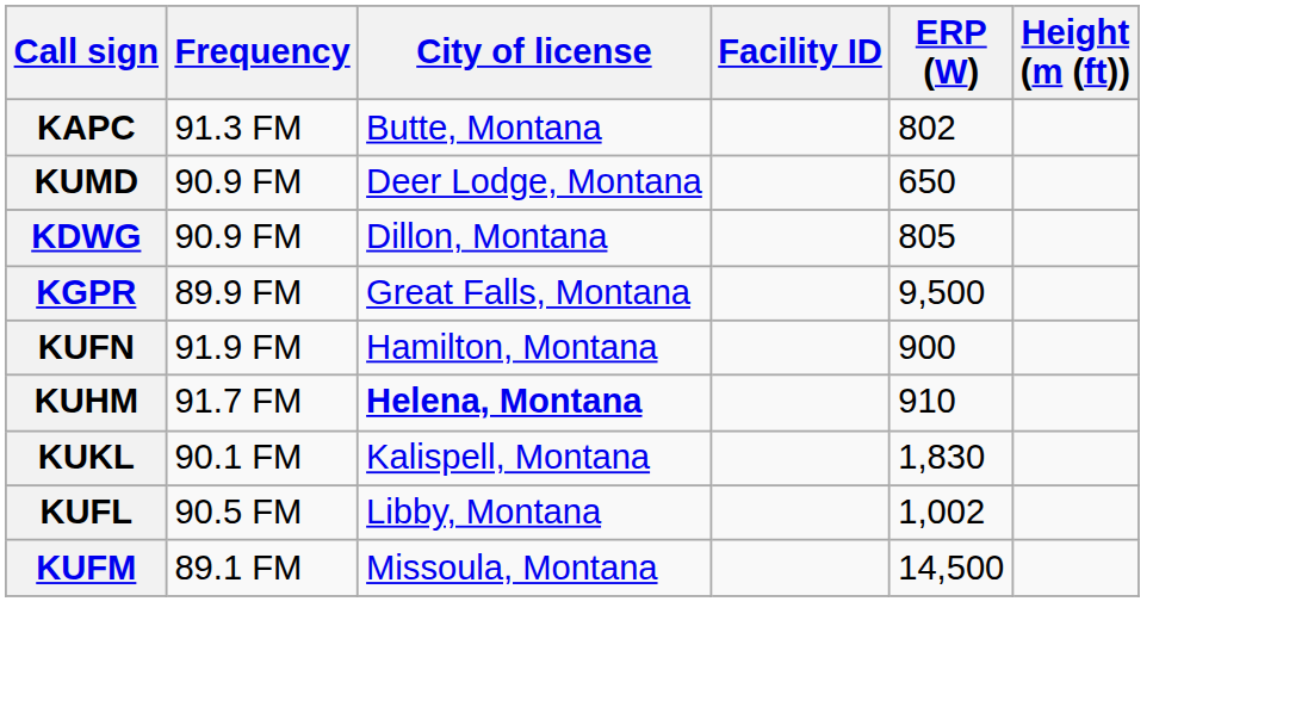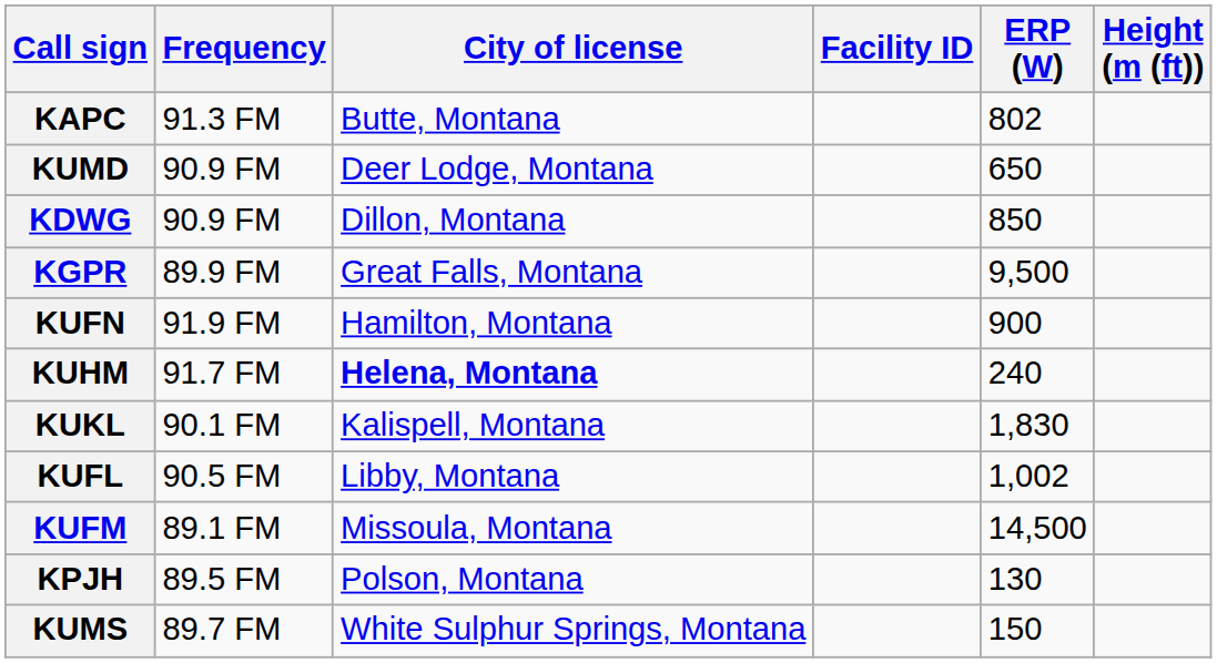KDWG | ERP (W): 805 -> 850
KUHM | ERP (W): 910 -> 240
+ row: KPJH | 89.5 FM | Polson, Montana | 130
+ row: KUMS | 89.7 FM | White Sulphur Springs, Montana | 150
